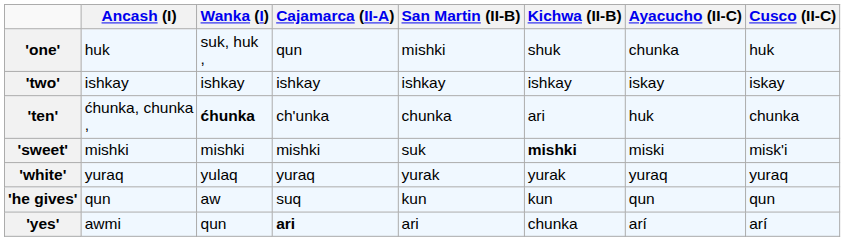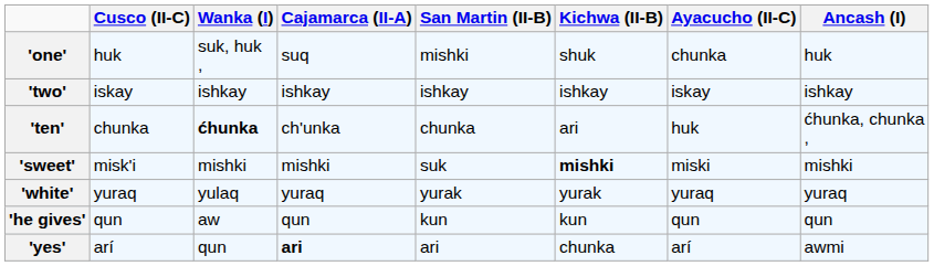columns swapped: Ancash (I) <-> Cusco (II-C)
'one' | Cajamarca (II-A): qun -> suq
'he gives' | Cajamarca (II-A): suq -> qun
